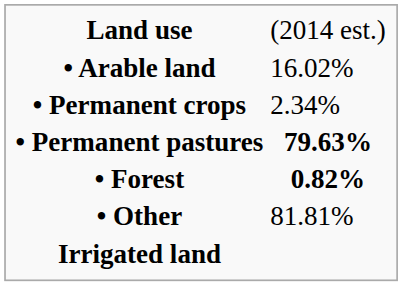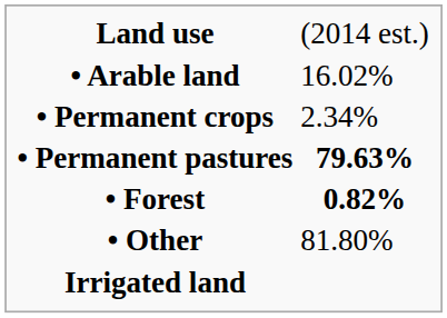• Other | column 2: 81.81% -> 81.80%
